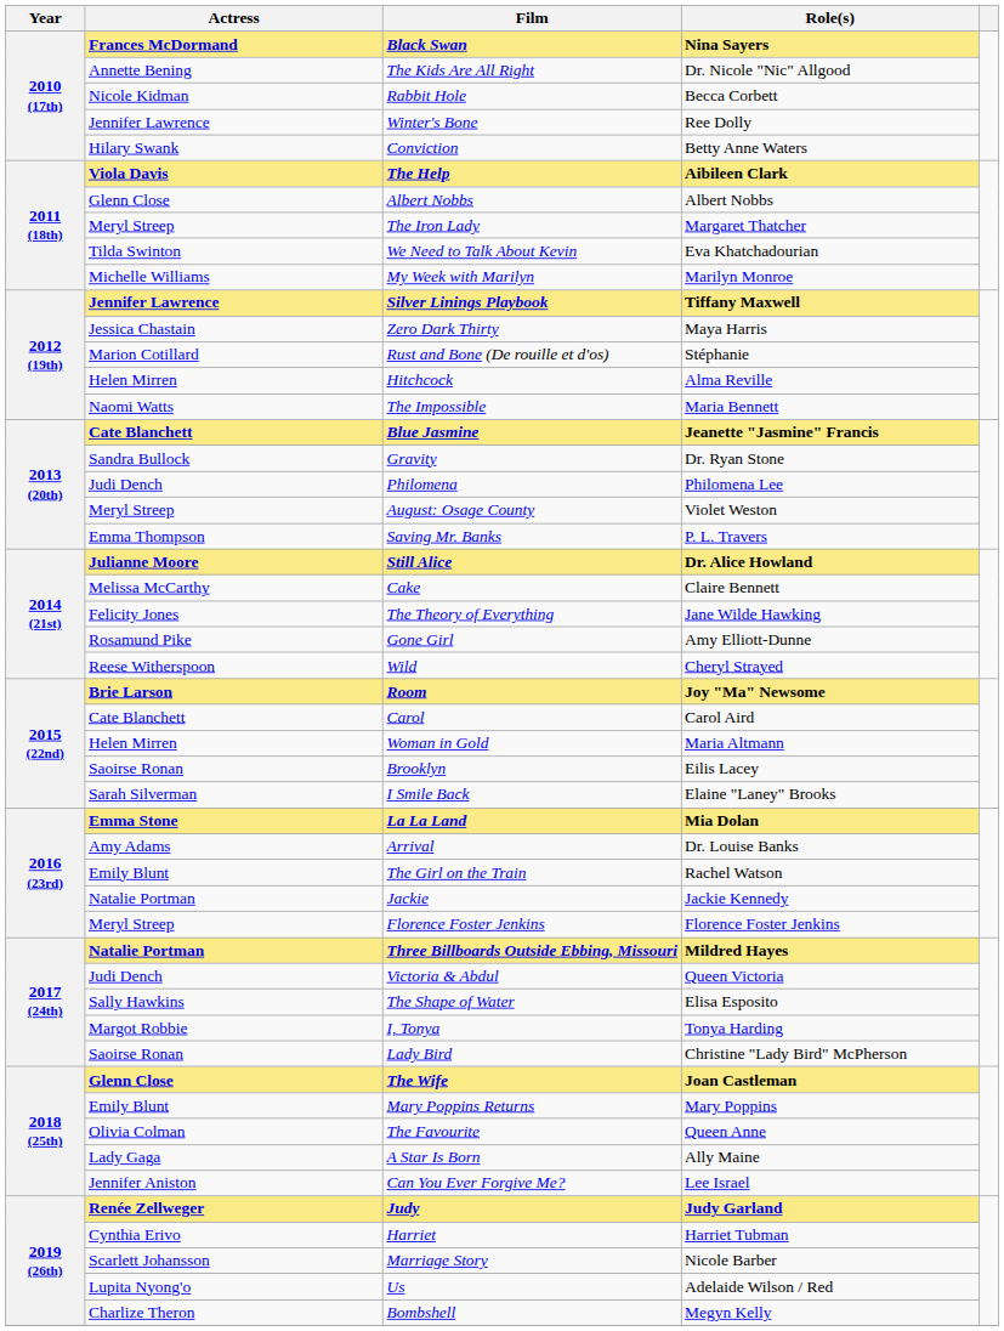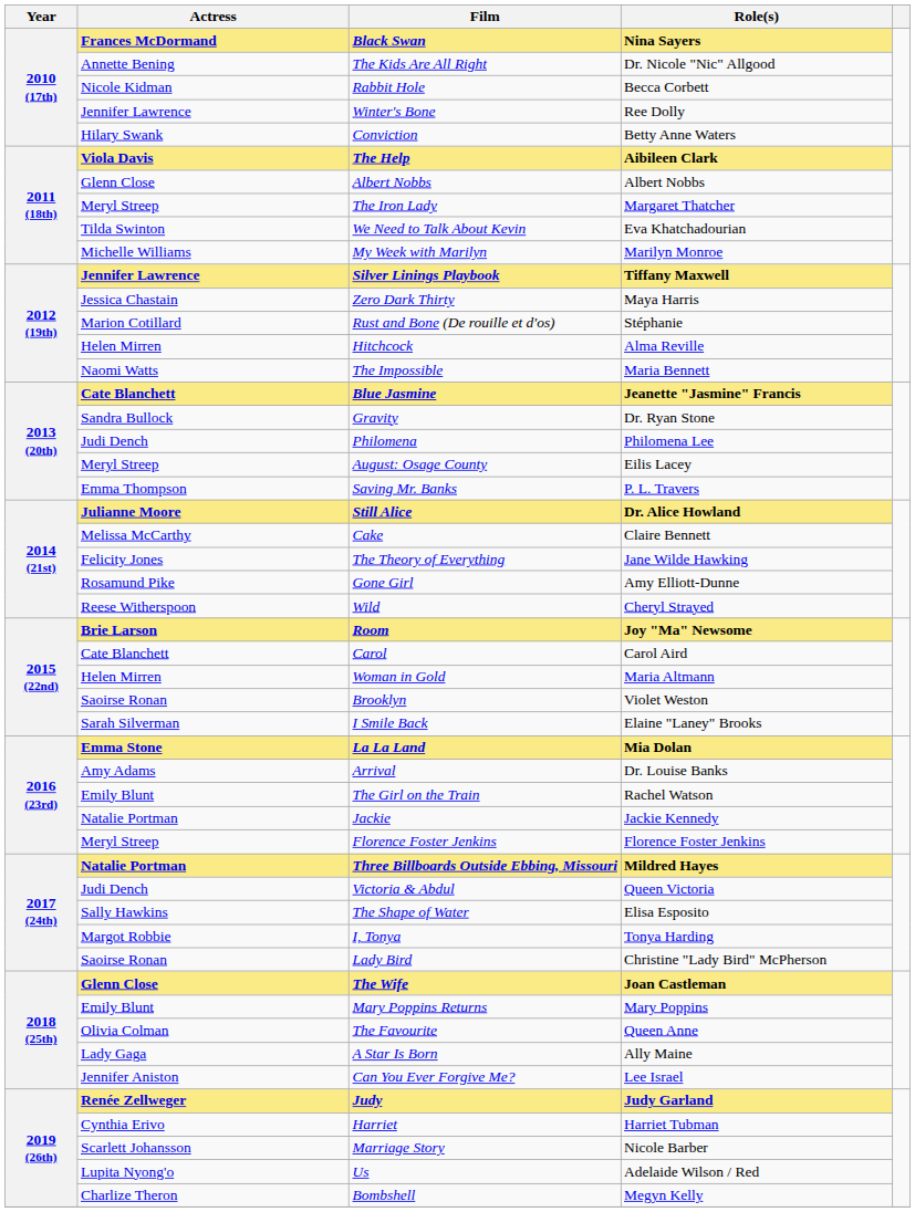August: Osage County | Role(s): Violet Weston -> Eilis Lacey
Brooklyn | Role(s): Eilis Lacey -> Violet Weston
